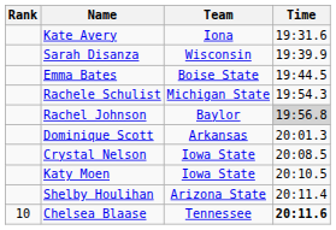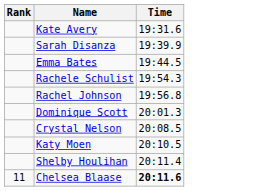- column: Team | Iona | Wisconsin | Boise State | Michigan State | Baylor | Arkansas | Iowa State | Iowa State | Arizona State | Tennessee
Rachel Johnson | Time: lightgrey background -> no background
Chelsea Blaase | Rank: 10 -> 11
